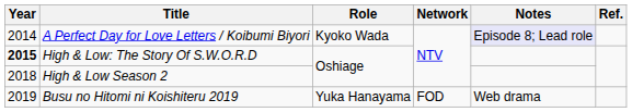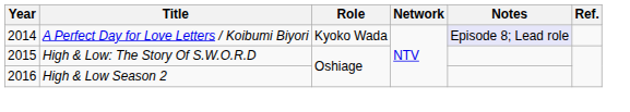High & Low: The Story Of S.W.O.R.D | Year: bold -> normal
High & Low Season 2 | Year: 2018 -> 2016
- row: 2019 | Busu no Hitomi ni Koishiteru 2019 | Yuka Hanayama | FOD | Web drama
